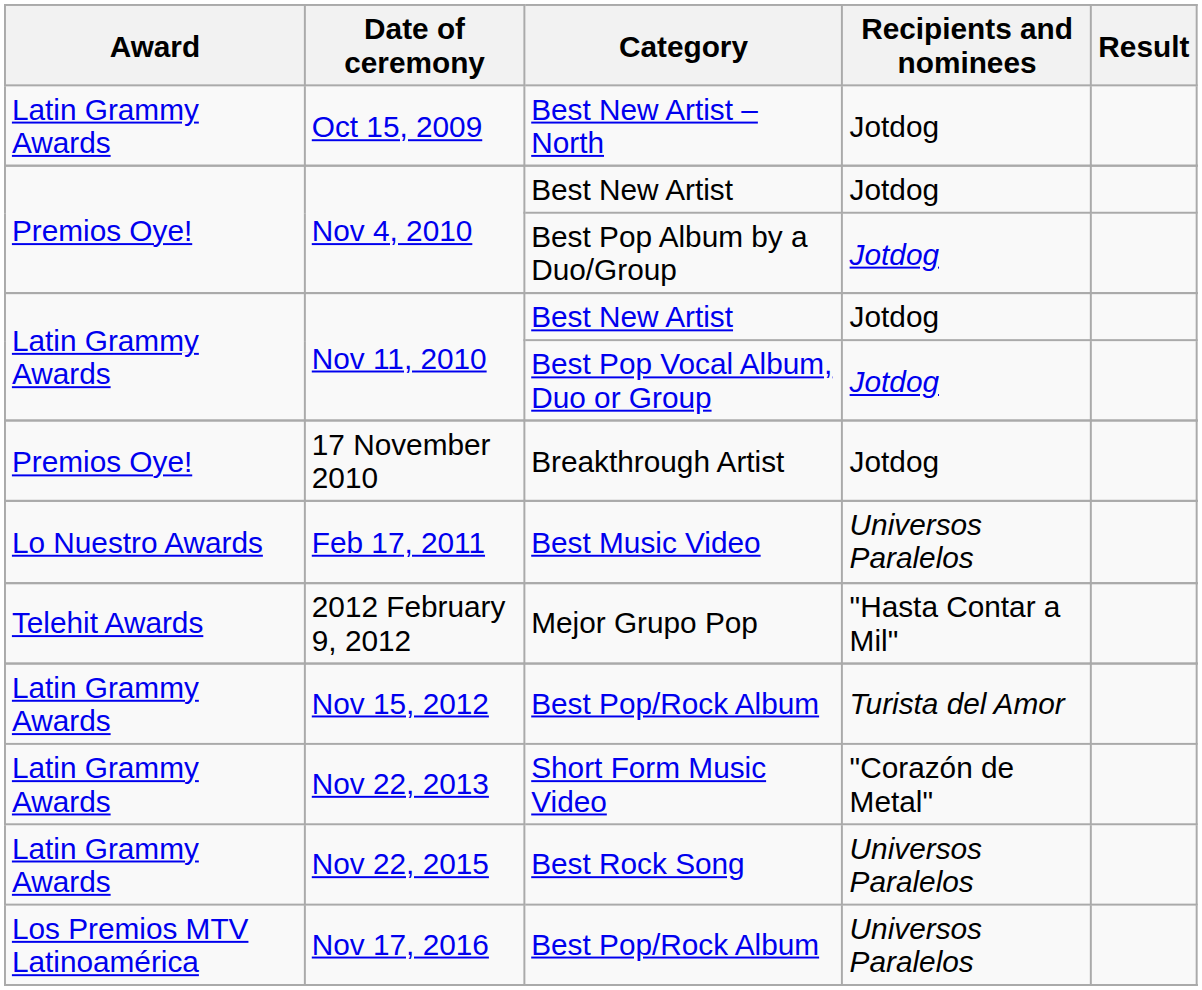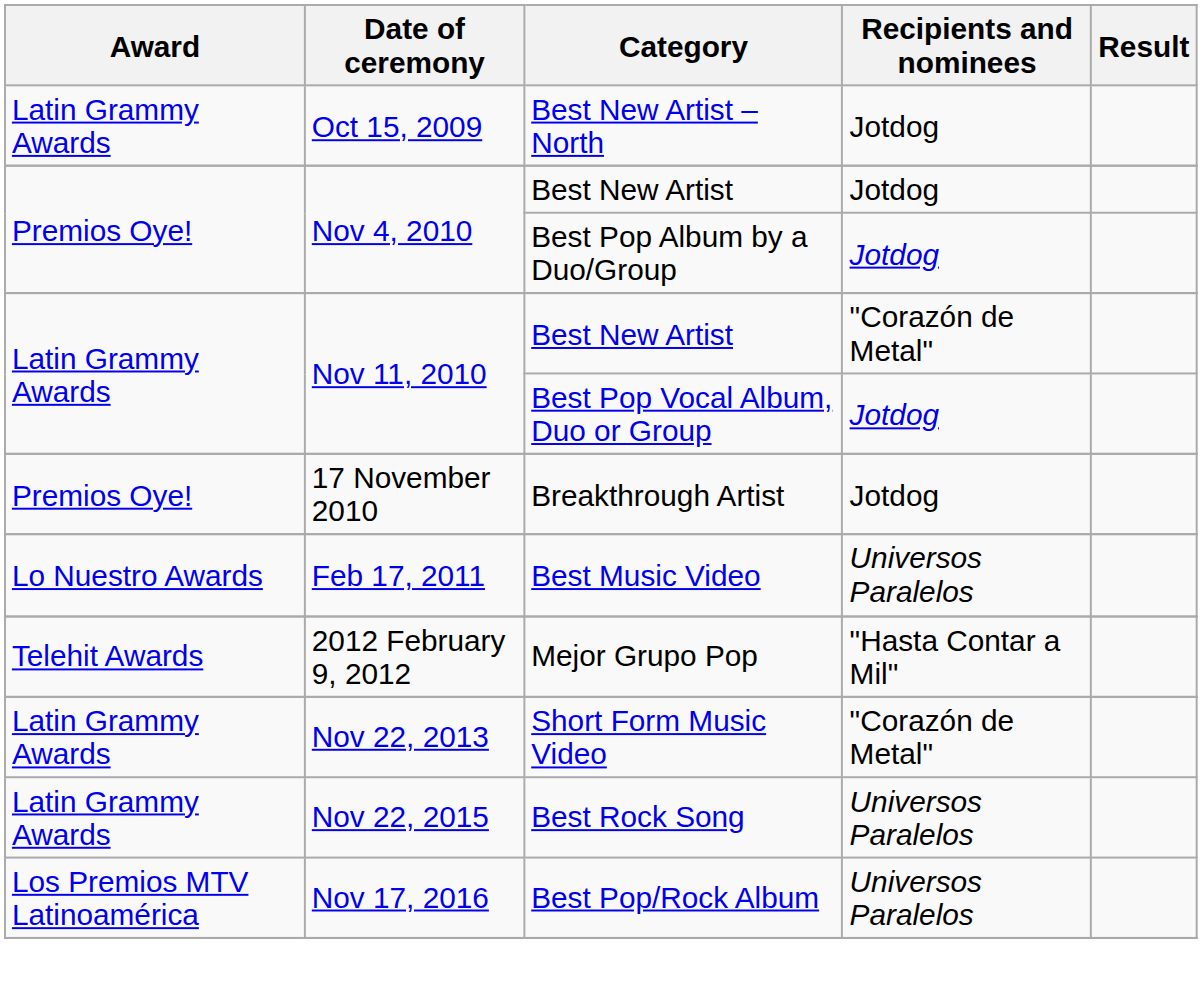Nov 11, 2010 / Best New Artist | Recipients and nominees: Jotdog -> "Corazón de Metal"
- row: Latin Grammy Awards | Nov 15, 2012 | Best Pop/Rock Album | Turista del Amor
